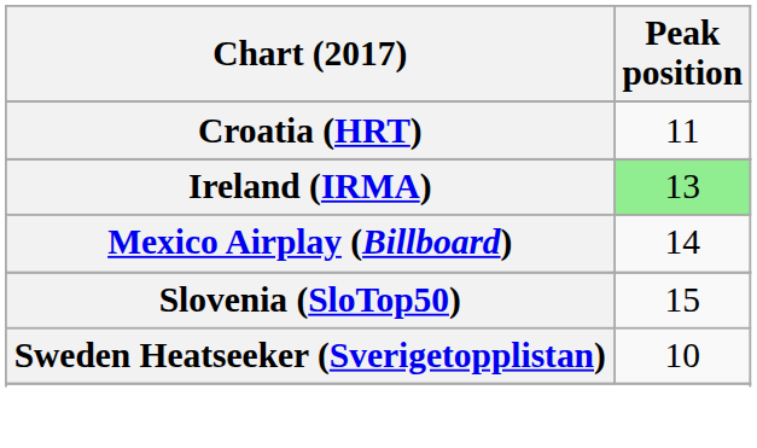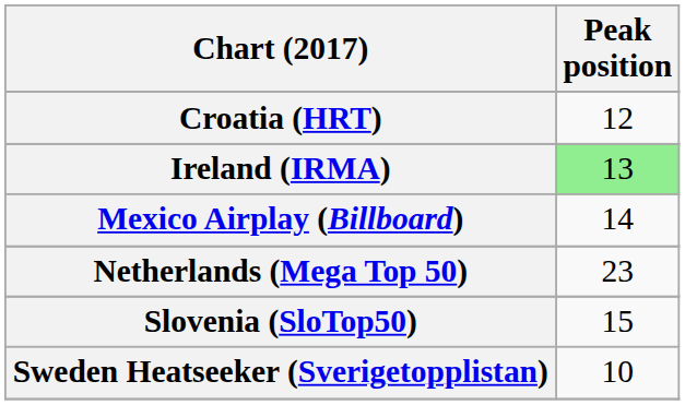Croatia (HRT) | Peak position: 11 -> 12
+ row: Netherlands (Mega Top 50) | 23
